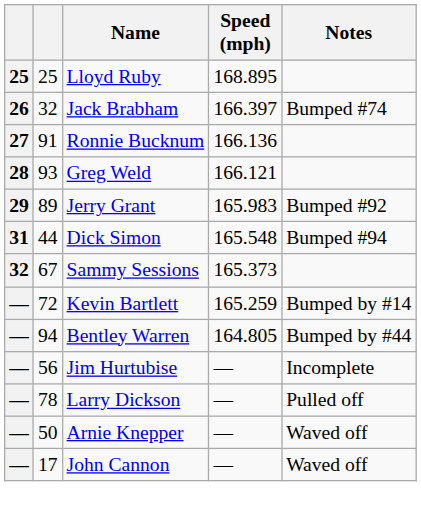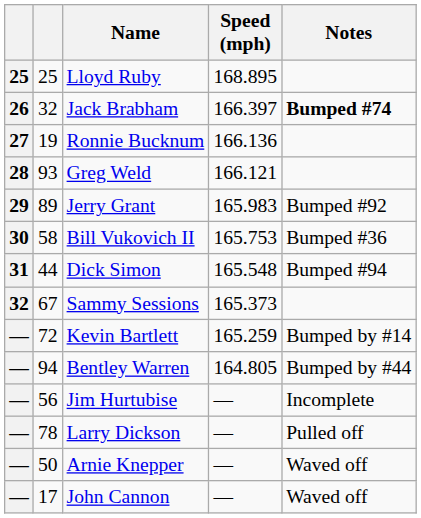Jack Brabham | Notes: normal -> bold
Ronnie Bucknum | column 2: 91 -> 19
+ row: 30 | 58 | Bill Vukovich II | 165.753 | Bumped #36
